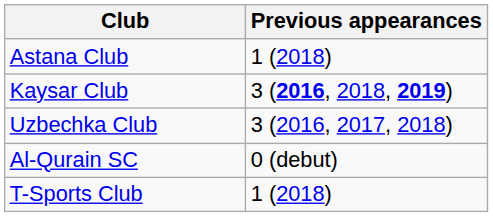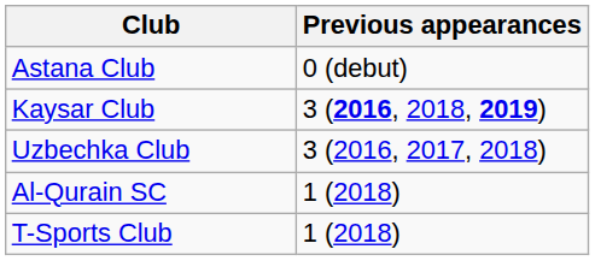Astana Club | Previous appearances: 1 (2018) -> 0 (debut)
Al-Qurain SC | Previous appearances: 0 (debut) -> 1 (2018)
